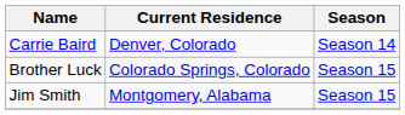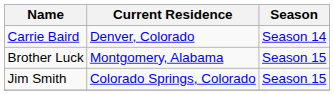Brother Luck | Current Residence: Colorado Springs, Colorado -> Montgomery, Alabama
Jim Smith | Current Residence: Montgomery, Alabama -> Colorado Springs, Colorado
